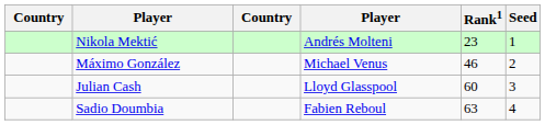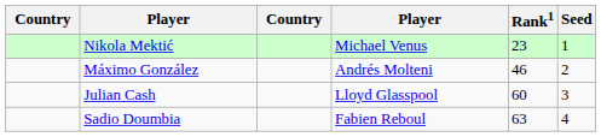Nikola Mektić | column 4: Andrés Molteni -> Michael Venus
Máximo González | column 4: Michael Venus -> Andrés Molteni
